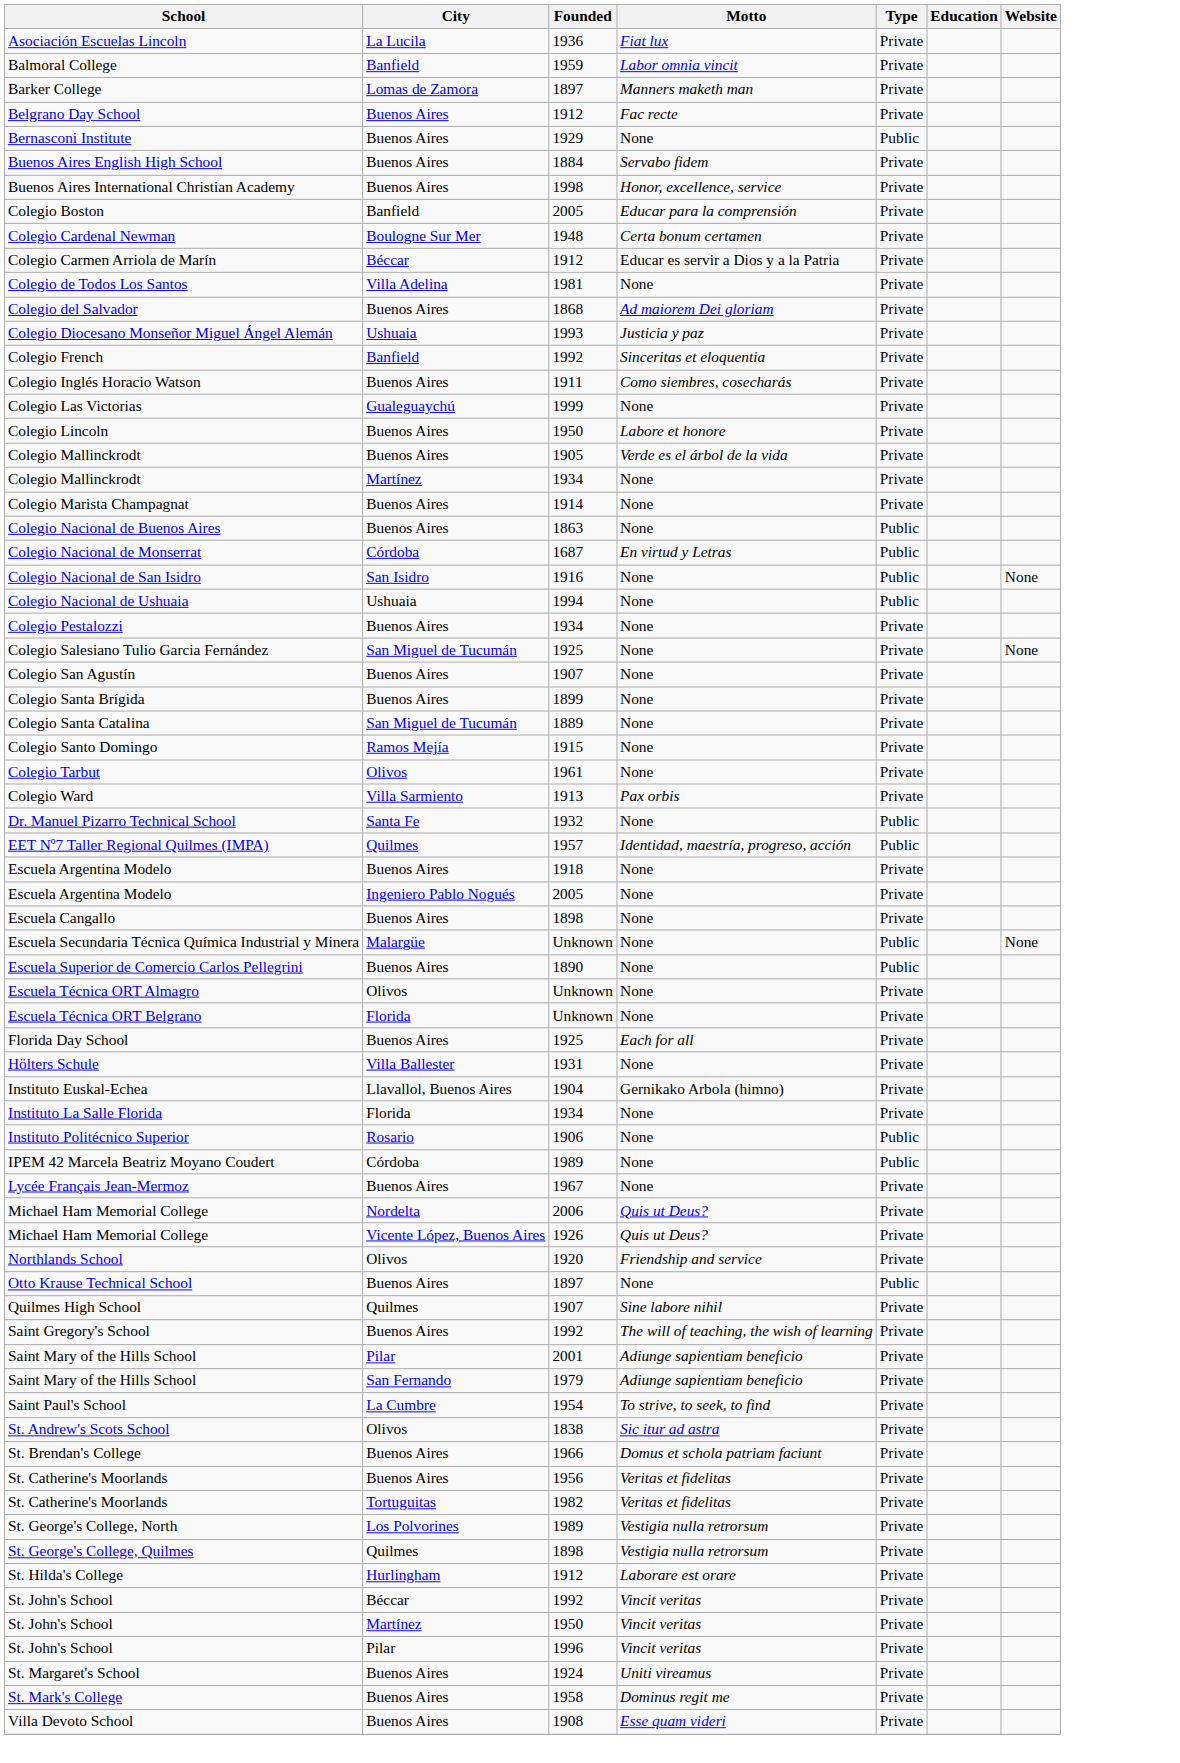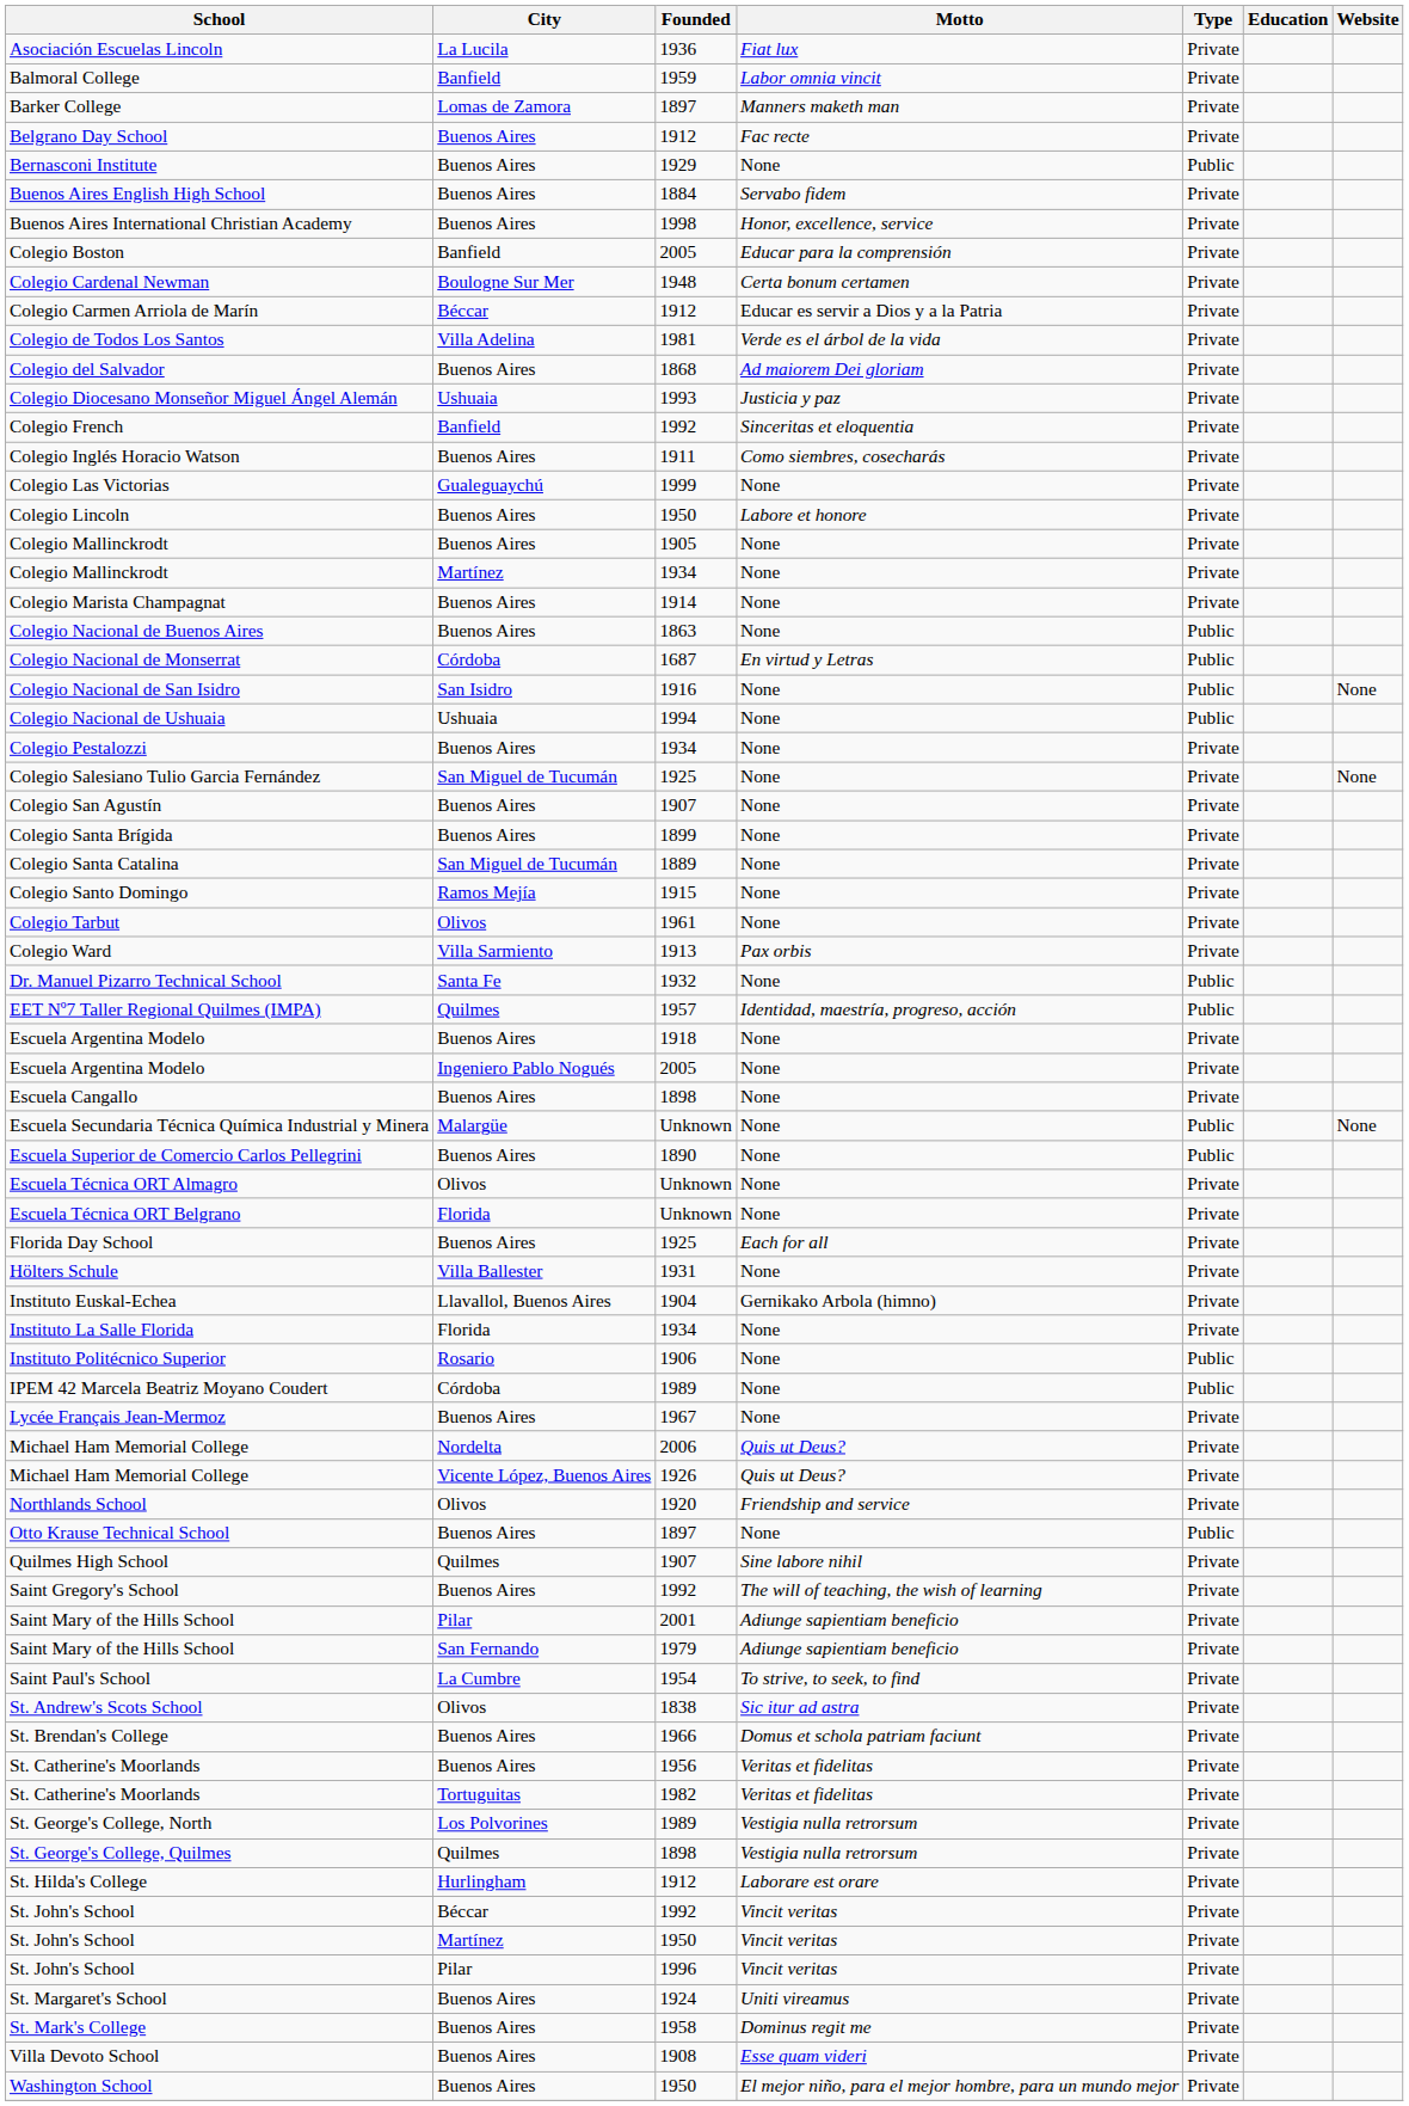Colegio de Todos Los Santos | Motto: None -> Verde es el árbol de la vida
Colegio Mallinckrodt / 1905 | Motto: Verde es el árbol de la vida -> None
+ row: Washington School | Buenos Aires | 1950 | El mejor niño, para el mejor hombre, para un mundo mejor | Private
